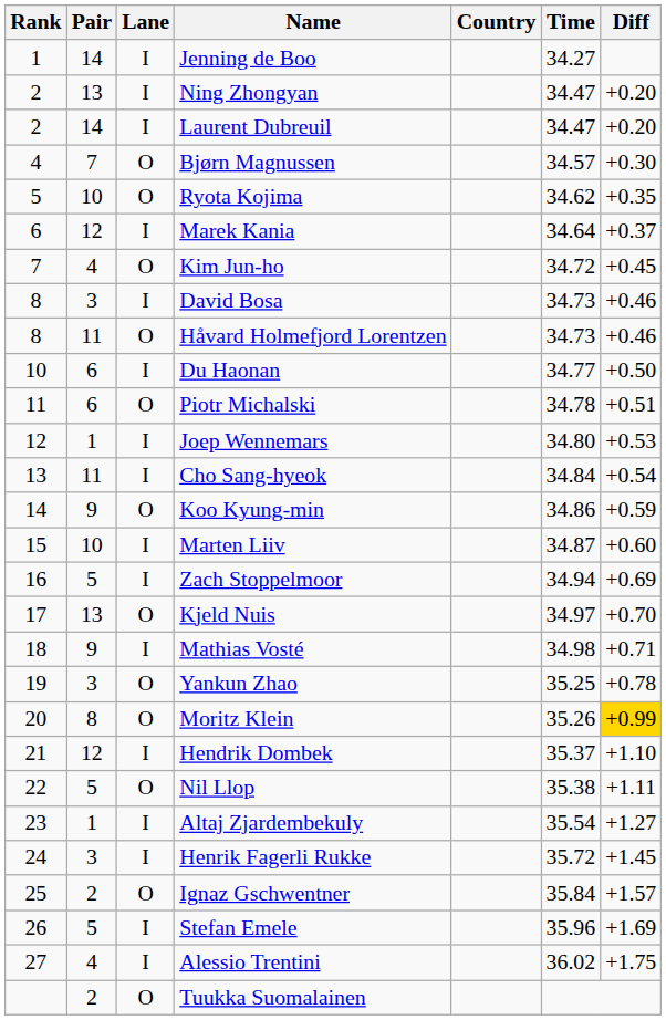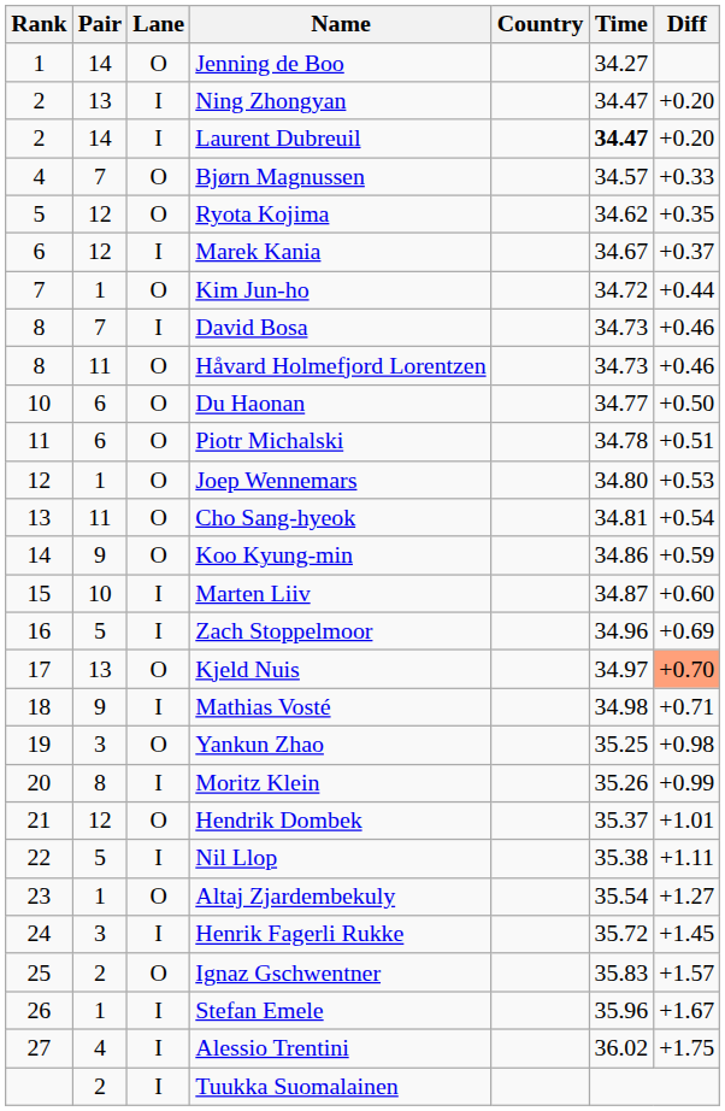Jenning de Boo | Lane: I -> O
Laurent Dubreuil | Time: normal -> bold
Bjørn Magnussen | Diff: +0.30 -> +0.33
Ryota Kojima | Pair: 10 -> 12
Marek Kania | Time: 34.64 -> 34.67
Kim Jun-ho | Pair: 4 -> 1
Kim Jun-ho | Diff: +0.45 -> +0.44
David Bosa | Pair: 3 -> 7
Du Haonan | Lane: I -> O
Joep Wennemars | Lane: I -> O
Cho Sang-hyeok | Lane: I -> O
Cho Sang-hyeok | Time: 34.84 -> 34.81
Zach Stoppelmoor | Time: 34.94 -> 34.96
Kjeld Nuis | Diff: no background -> lightsalmon background
Yankun Zhao | Diff: +0.78 -> +0.98
Moritz Klein | Lane: O -> I
Moritz Klein | Diff: gold background -> no background
Hendrik Dombek | Lane: I -> O
Hendrik Dombek | Diff: +1.10 -> +1.01
Nil Llop | Lane: O -> I
Altaj Zjardembekuly | Lane: I -> O
Ignaz Gschwentner | Time: 35.84 -> 35.83
Stefan Emele | Pair: 5 -> 1
Stefan Emele | Diff: +1.69 -> +1.67
Tuukka Suomalainen | Lane: O -> I
